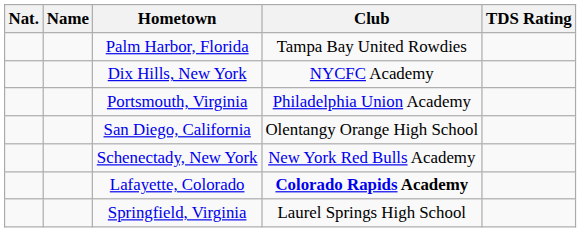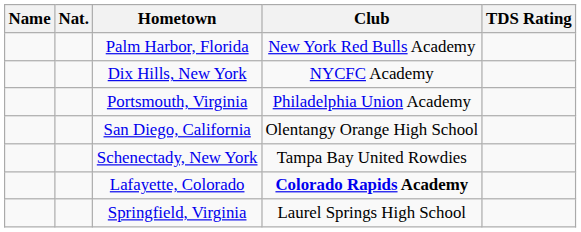columns swapped: Name <-> Nat.
Palm Harbor, Florida | Club: Tampa Bay United Rowdies -> New York Red Bulls Academy
Schenectady, New York | Club: New York Red Bulls Academy -> Tampa Bay United Rowdies
